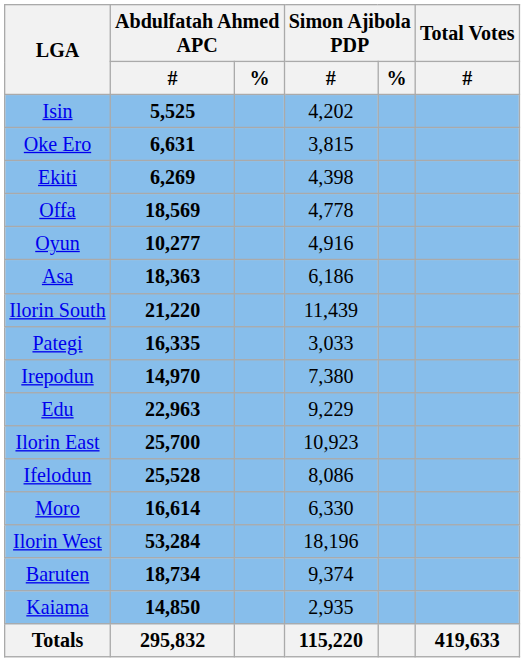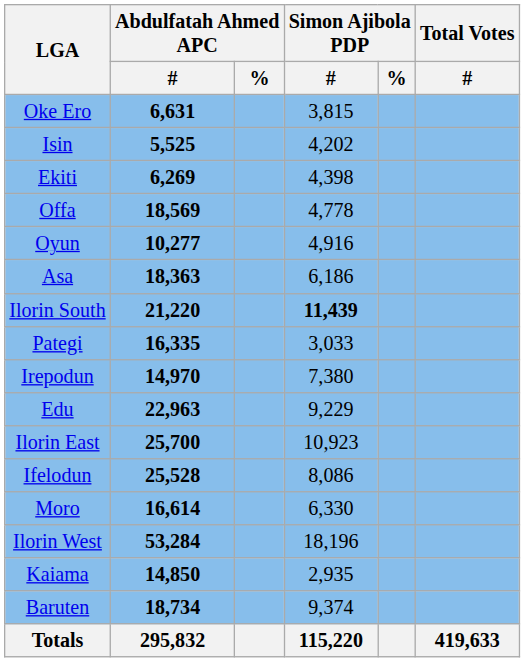rows swapped: Isin <-> Oke Ero
Ilorin South | Simon Ajibola PDP / #: normal -> bold
rows swapped: Baruten <-> Kaiama
